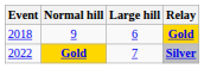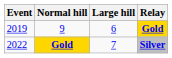9 | Event: 2018 -> 2019
